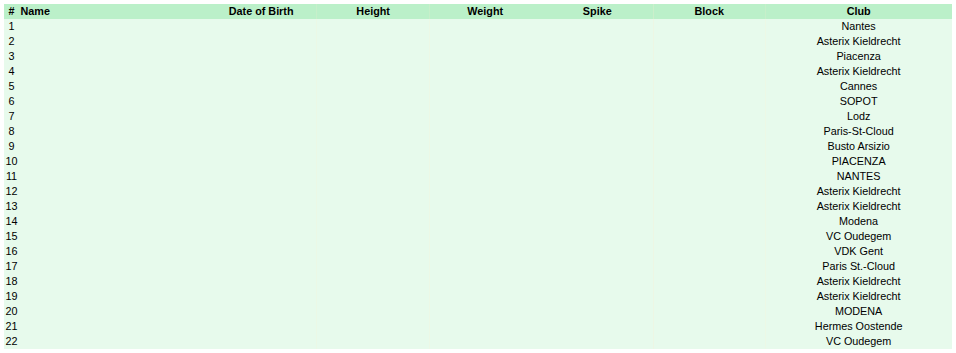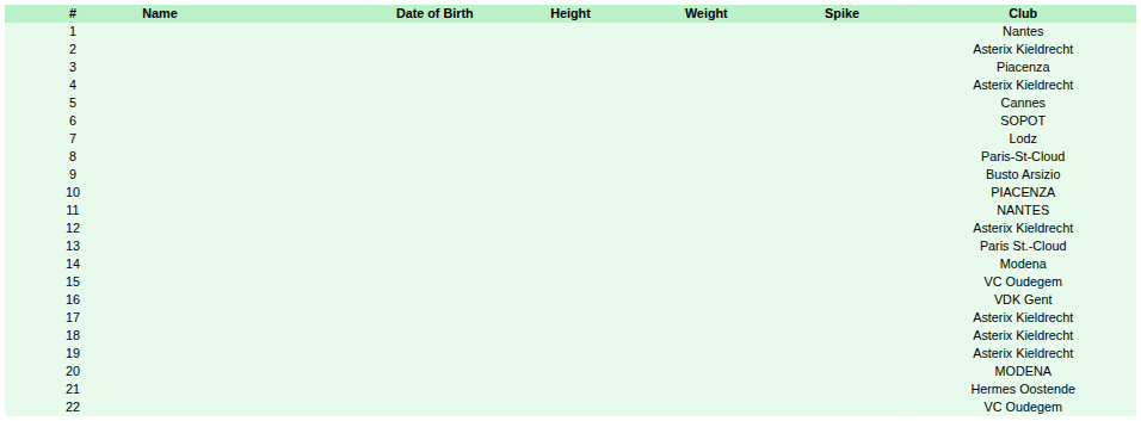- column: Block
13 | Club: Asterix Kieldrecht -> Paris St.-Cloud
17 | Club: Paris St.-Cloud -> Asterix Kieldrecht
